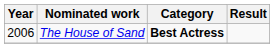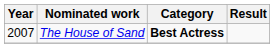The House of Sand | Year: 2006 -> 2007
